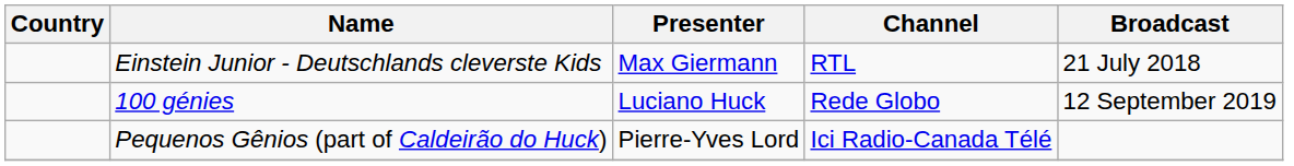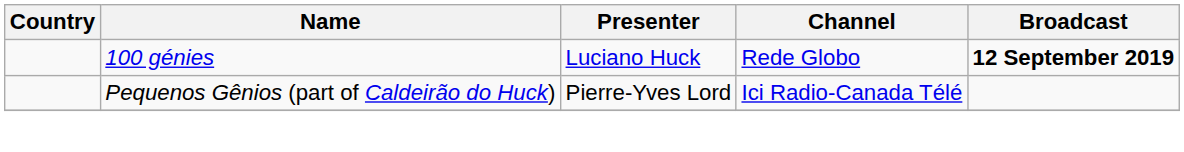- row: Einstein Junior - Deutschlands cleverste Kids | Max Giermann | RTL | 21 July 2018
100 génies | Broadcast: normal -> bold
